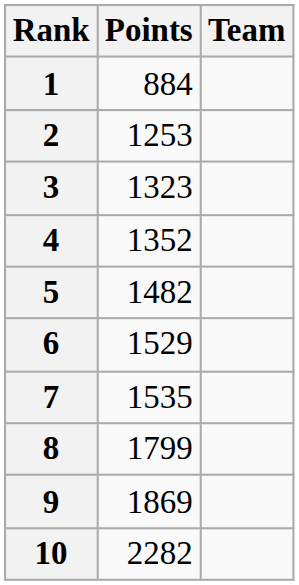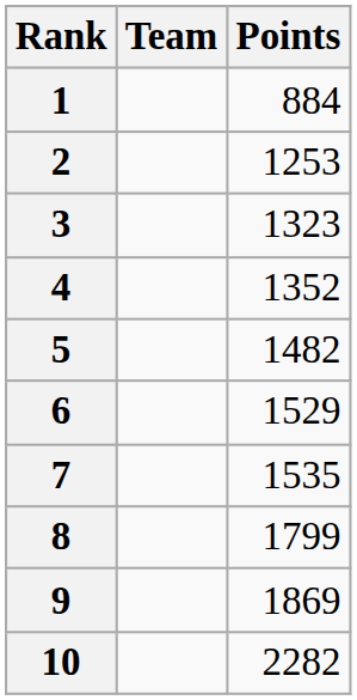columns swapped: Team <-> Points
